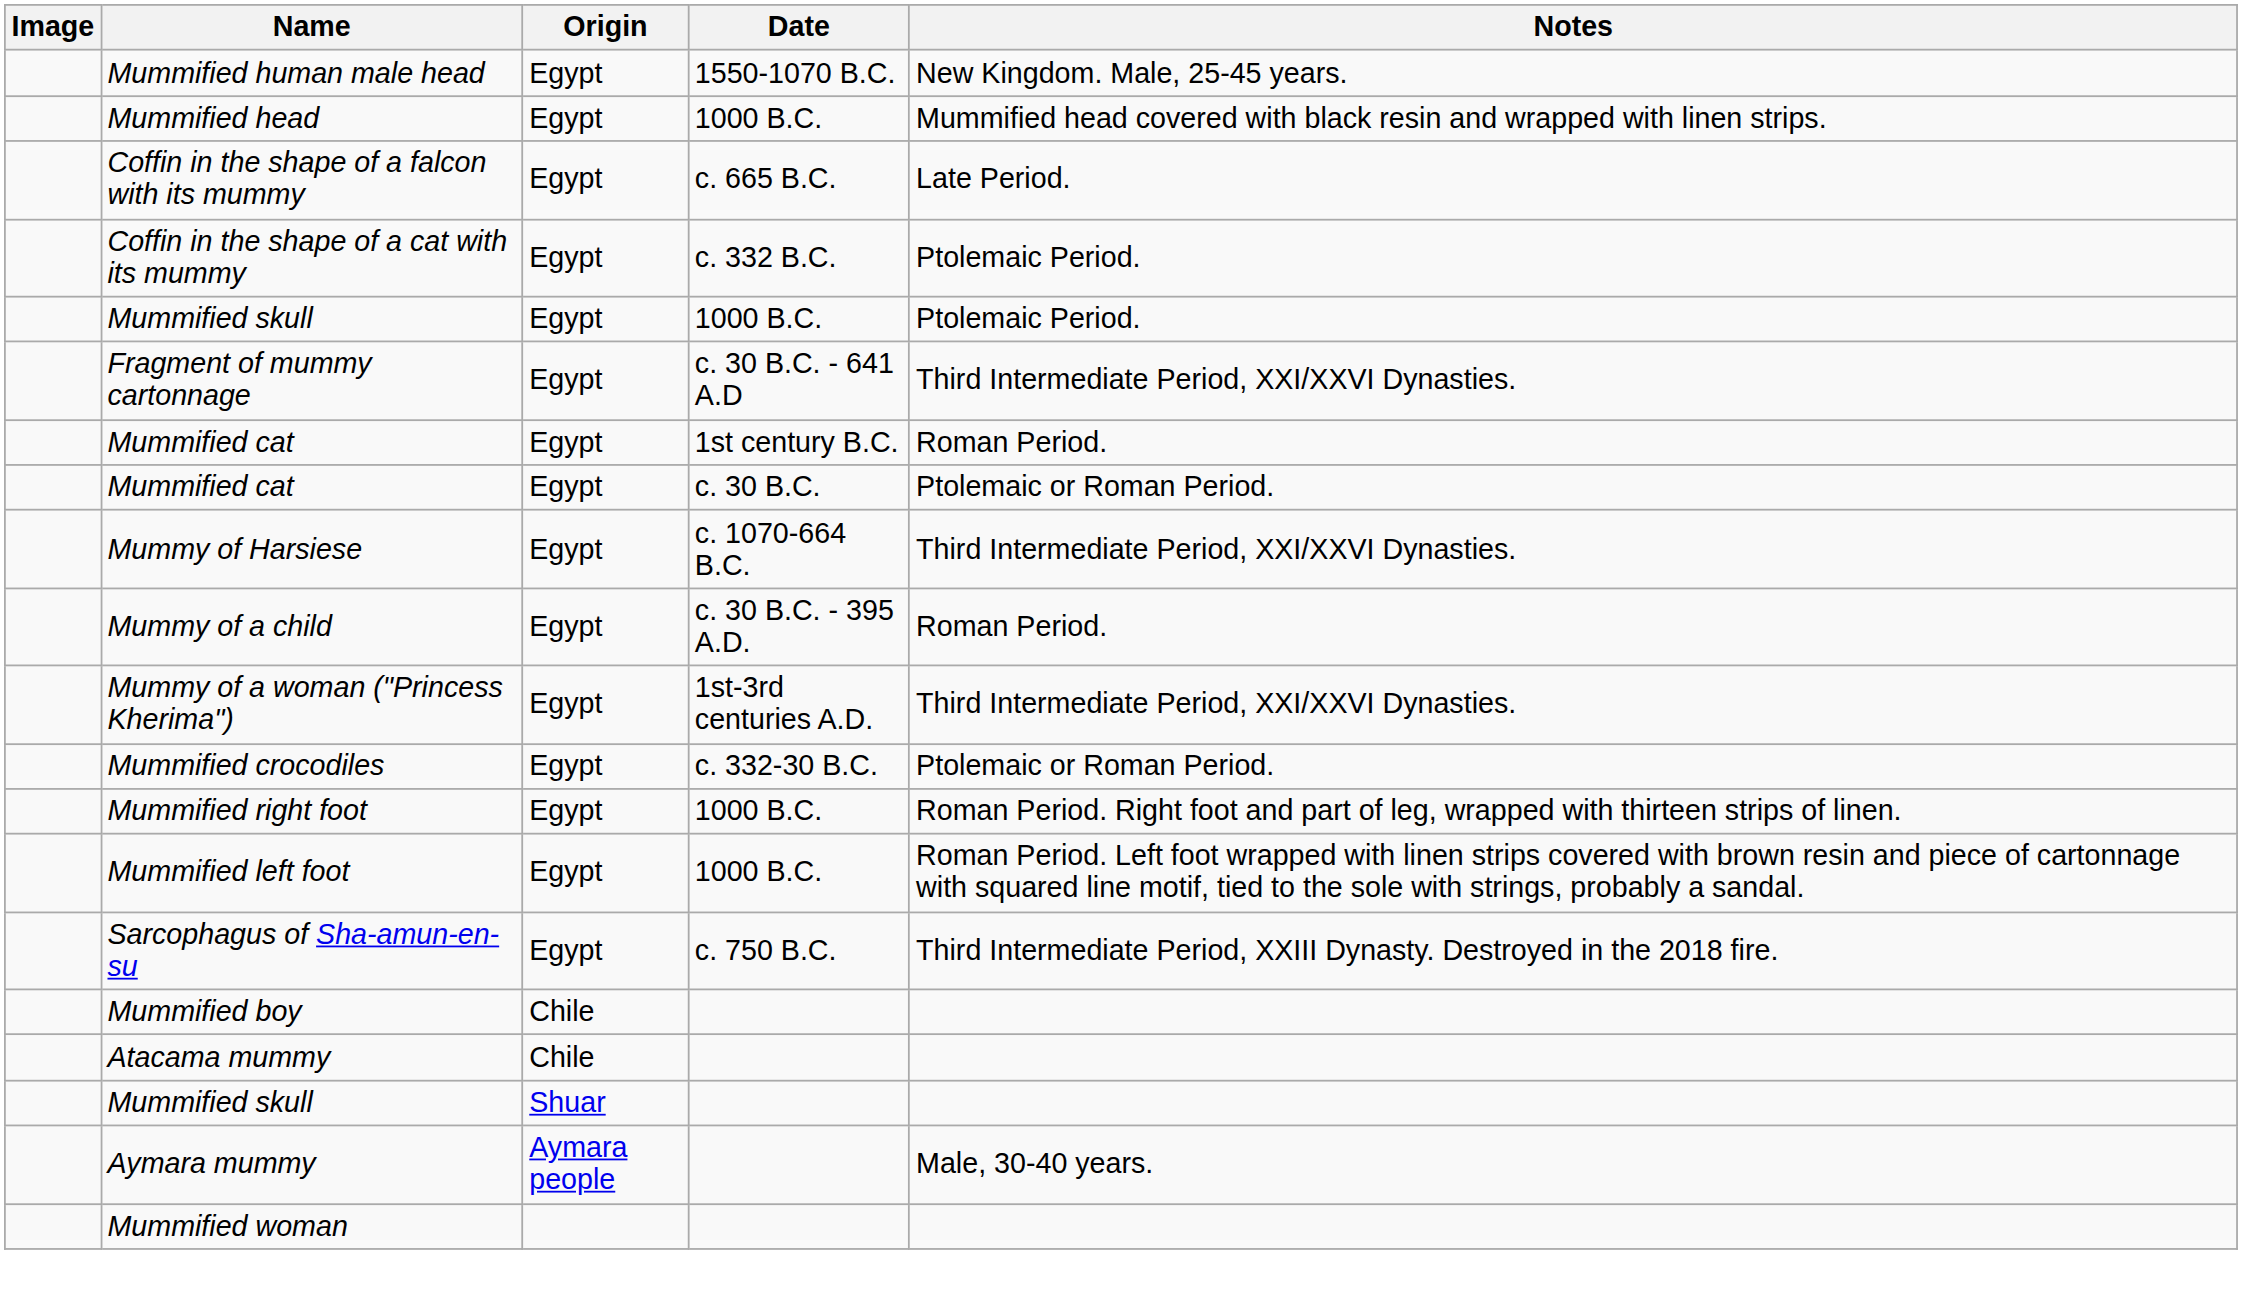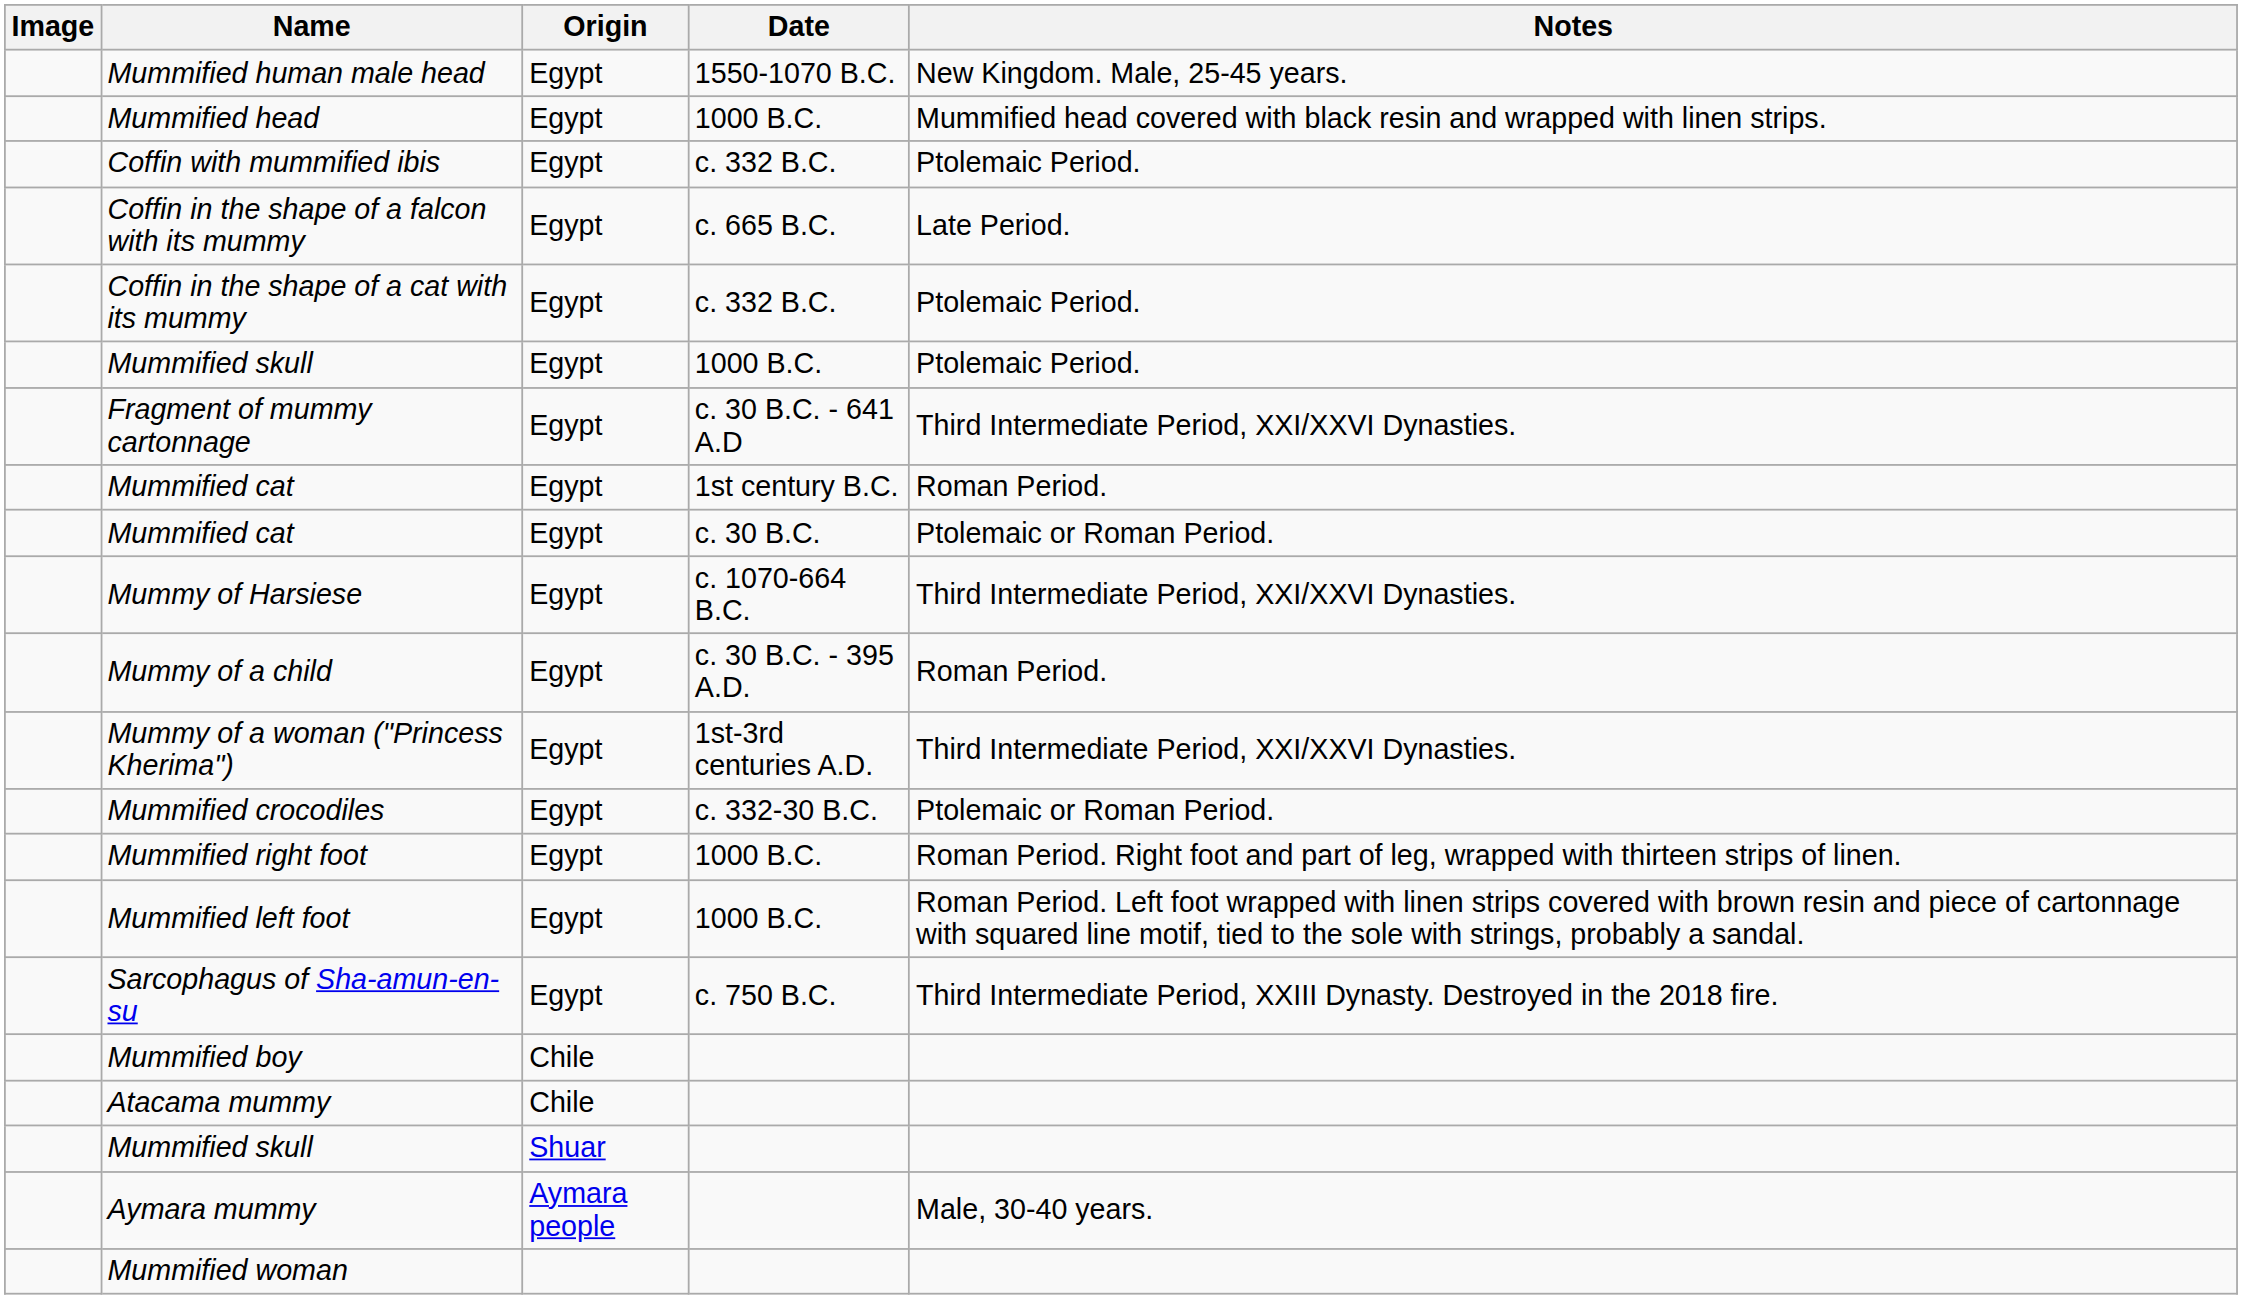+ row: Coffin with mummified ibis | Egypt | c. 332 B.C. | Ptolemaic Period.
